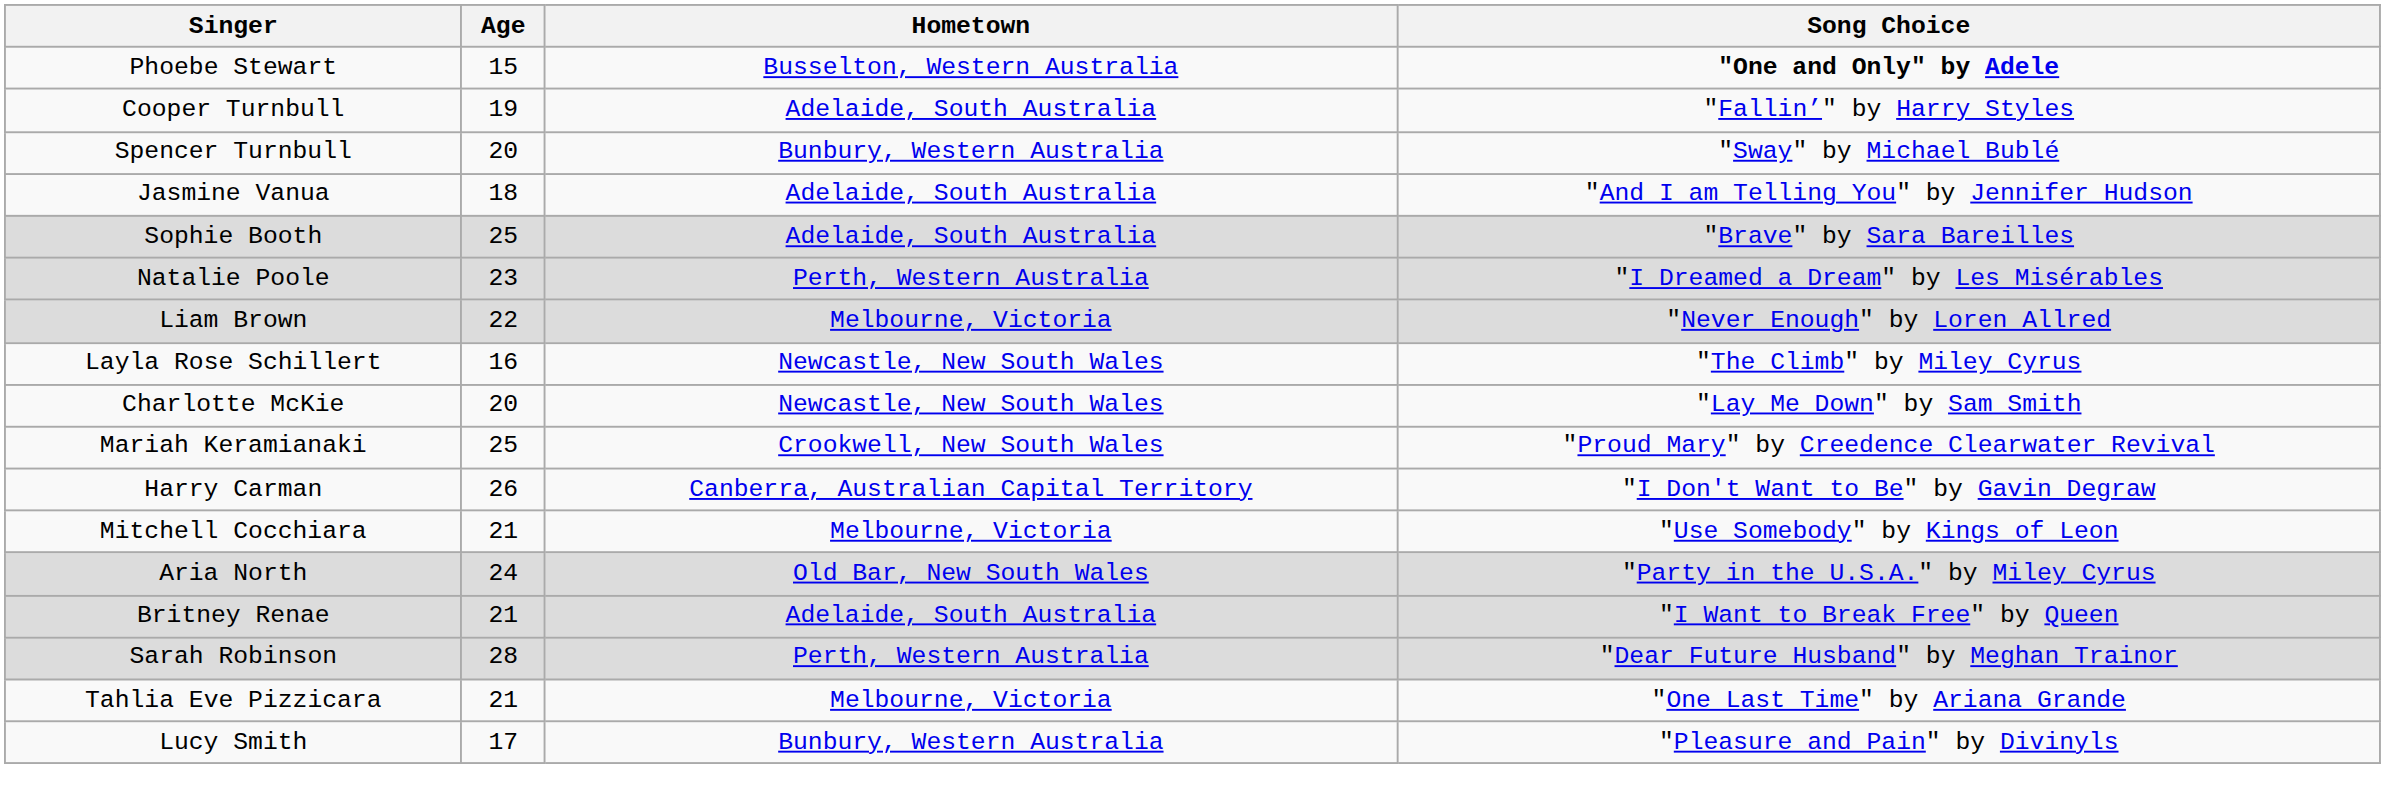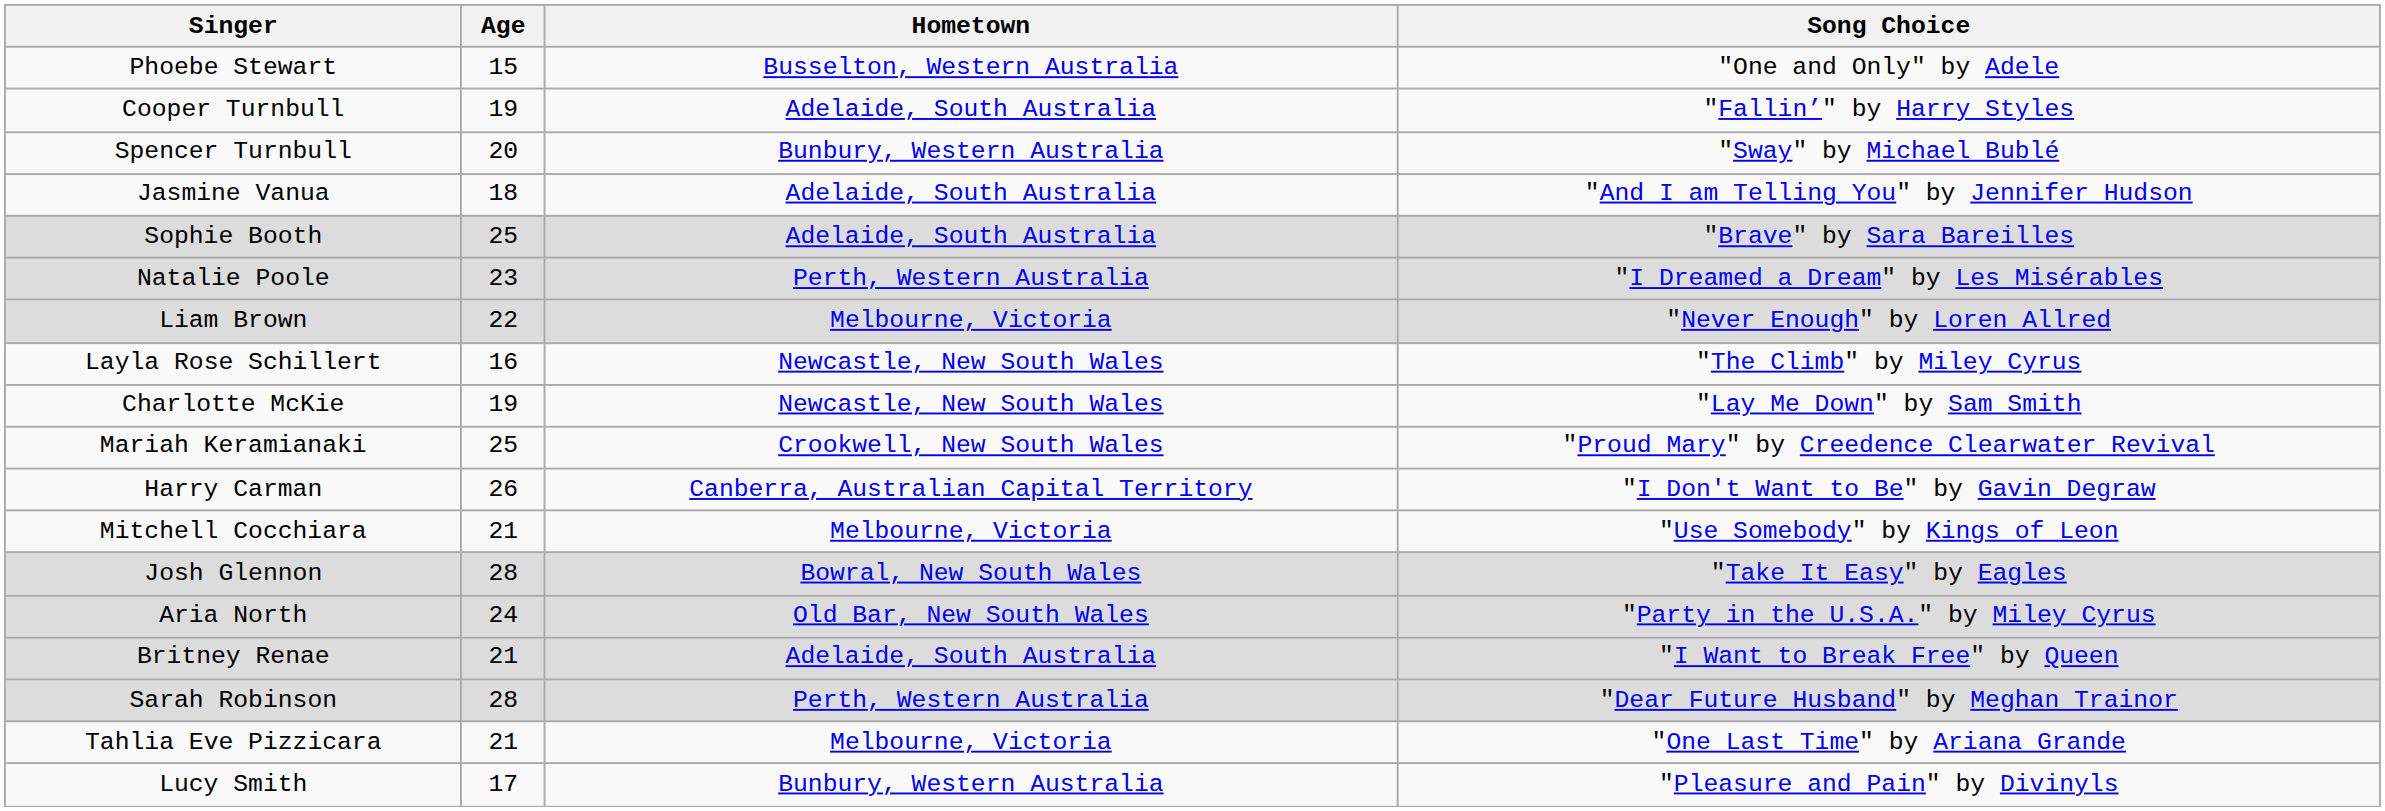Phoebe Stewart | Song Choice: bold -> normal
Charlotte McKie | Age: 20 -> 19
+ row: Josh Glennon | 28 | Bowral, New South Wales | "Take It Easy" by Eagles
